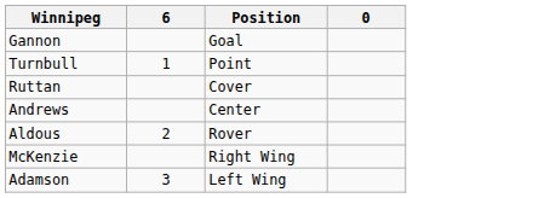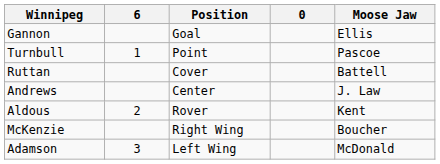+ column: Moose Jaw | Ellis | Pascoe | Battell | J. Law | Kent | Boucher | McDonald
